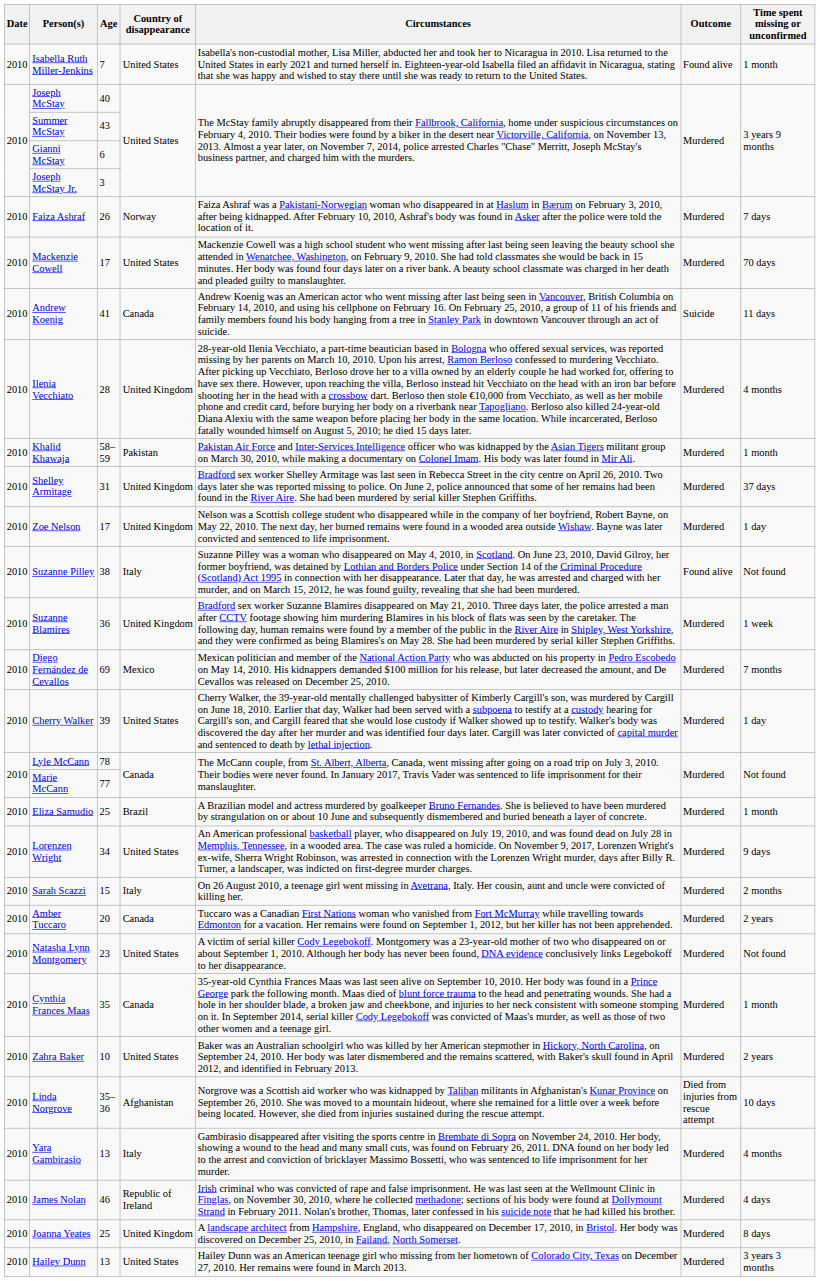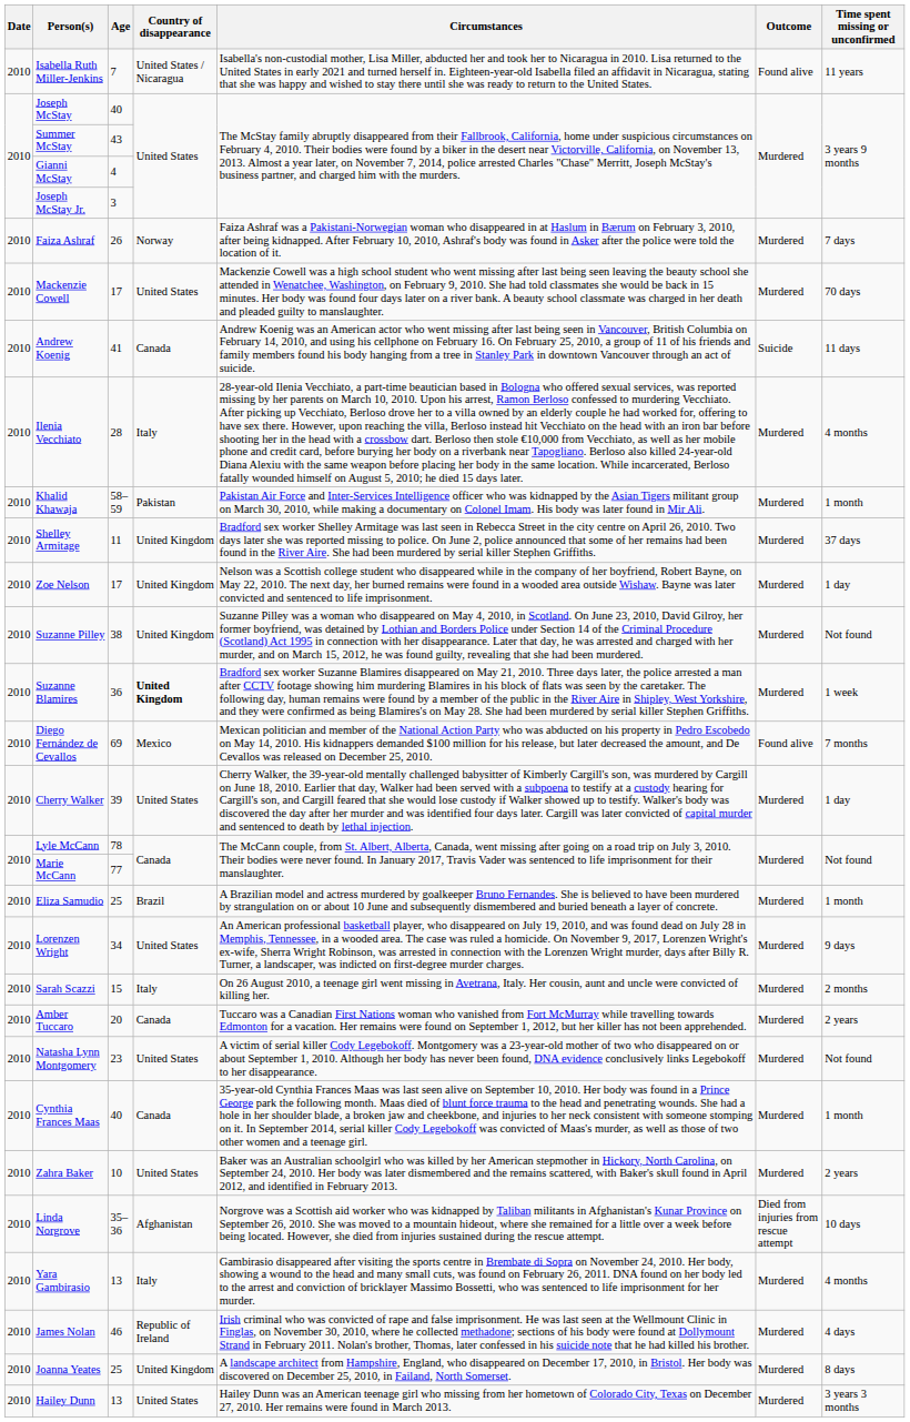Isabella Ruth Miller-Jenkins | Country of disappearance: United States -> United States / Nicaragua
Isabella Ruth Miller-Jenkins | Time spent missing or unconfirmed: 1 month -> 11 years
Gianni McStay | Age: 6 -> 4
Ilenia Vecchiato | Country of disappearance: United Kingdom -> Italy
Shelley Armitage | Age: 31 -> 11
Suzanne Pilley | Country of disappearance: Italy -> United Kingdom
Suzanne Pilley | Outcome: Found alive -> Murdered
Suzanne Blamires | Country of disappearance: normal -> bold
Diego Fernández de Cevallos | Outcome: Murdered -> Found alive
Cynthia Frances Maas | Age: 35 -> 40
